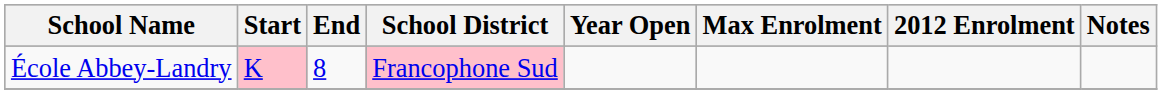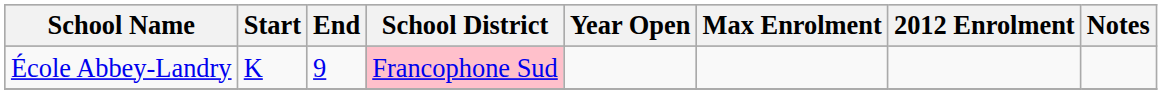École Abbey-Landry | Start: pink background -> no background
École Abbey-Landry | End: 8 -> 9
